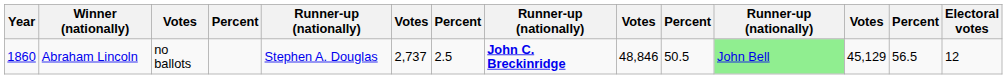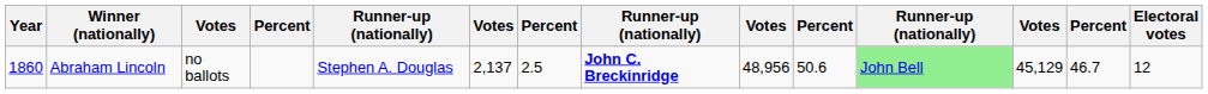Abraham Lincoln | column 6: 2,737 -> 2,137
Abraham Lincoln | column 9: 48,846 -> 48,956
Abraham Lincoln | column 10: 50.5 -> 50.6
Abraham Lincoln | column 13: 56.5 -> 46.7
